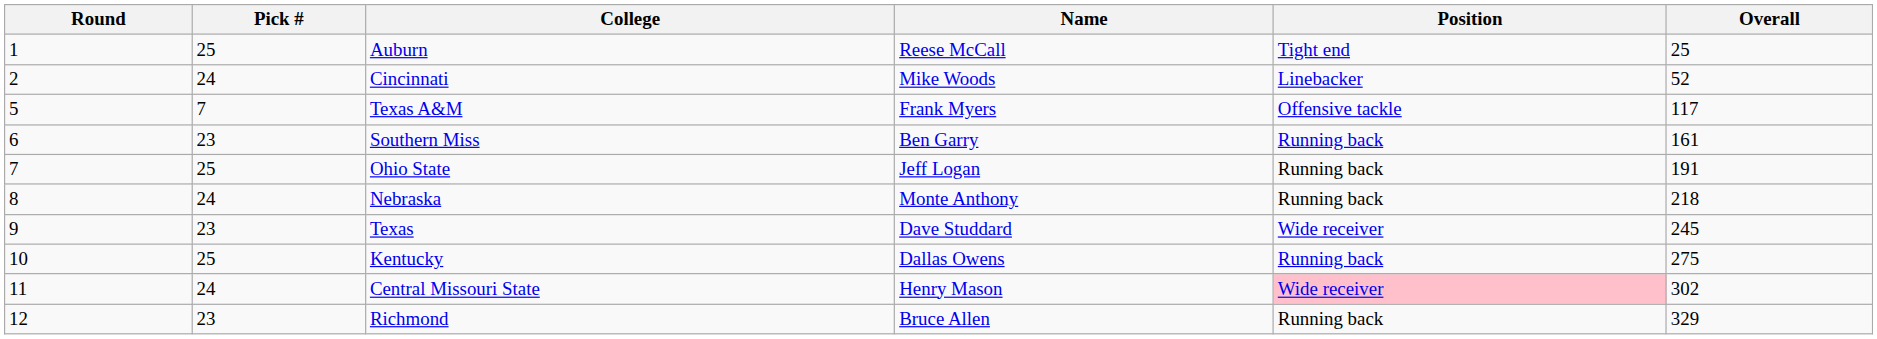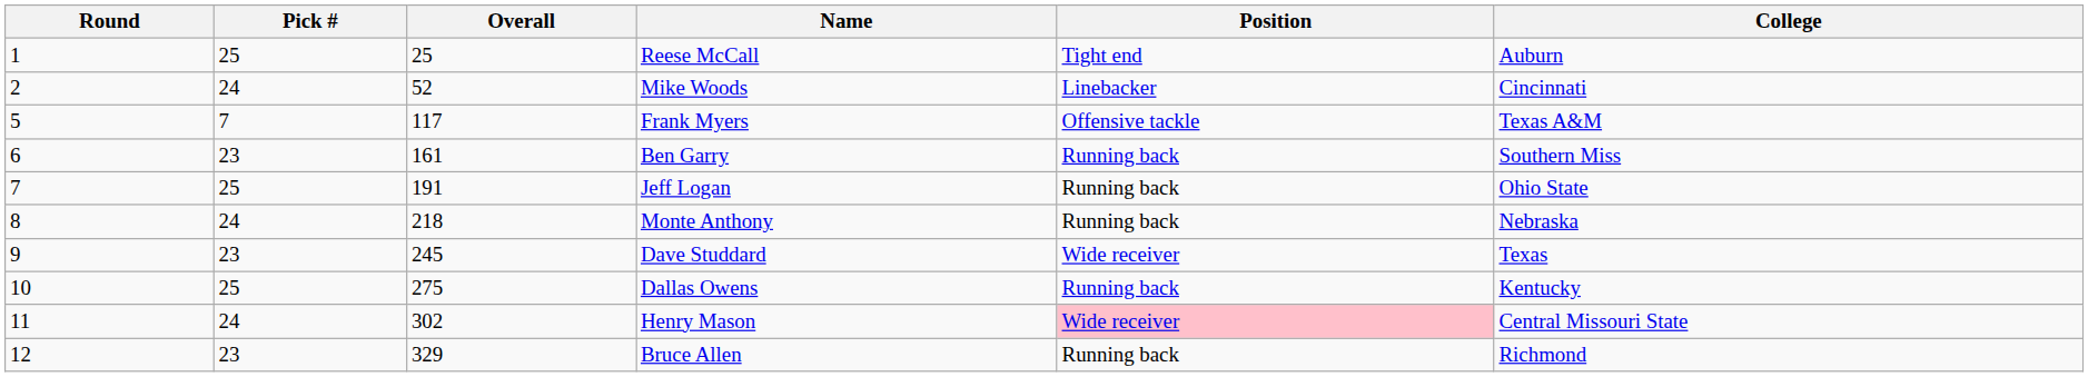columns swapped: Overall <-> College
